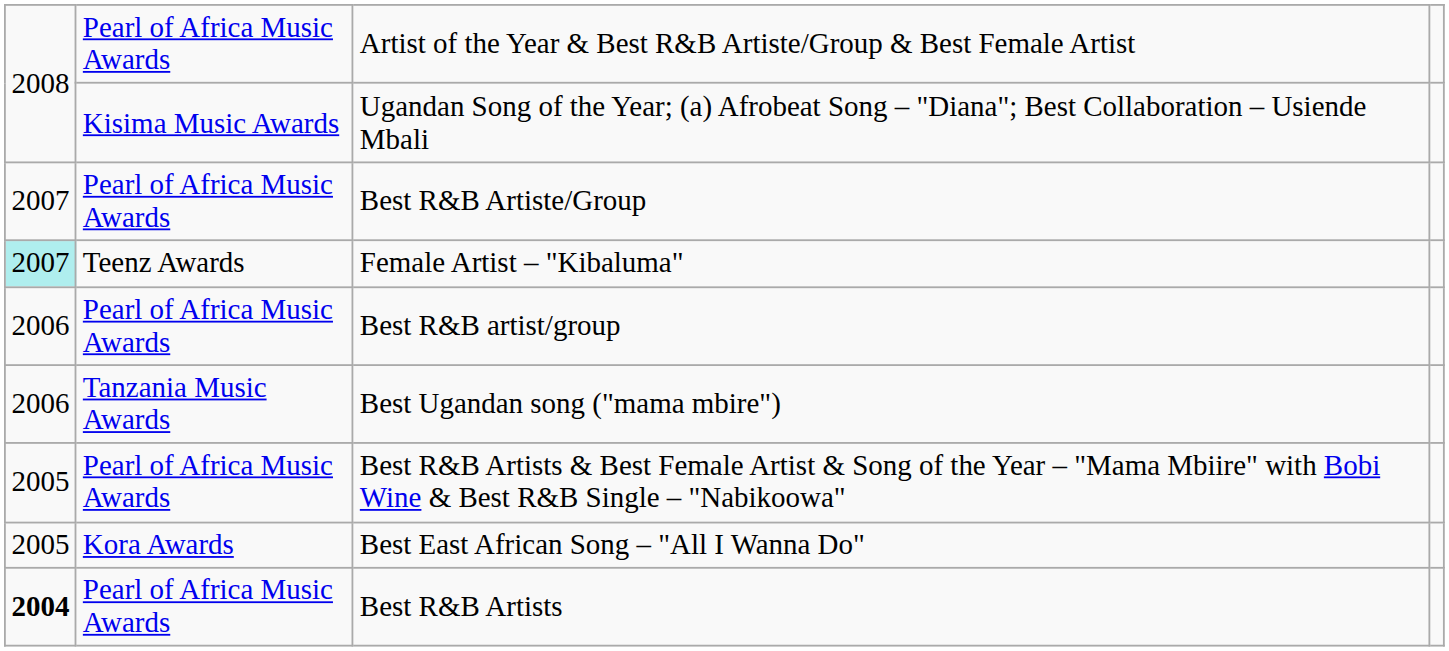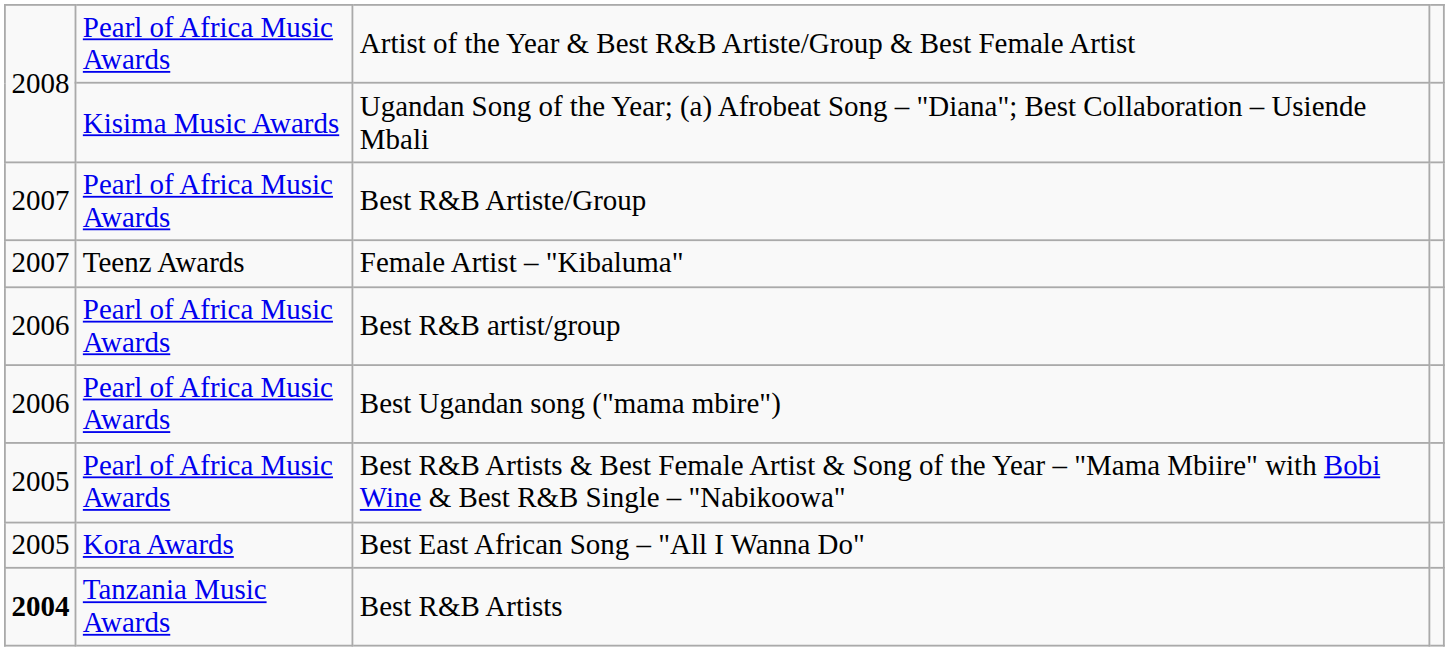Female Artist – "Kibaluma" | column 1: paleturquoise background -> no background
Best Ugandan song ("mama mbire") | column 2: Tanzania Music Awards -> Pearl of Africa Music Awards
Best R&B Artists | column 2: Pearl of Africa Music Awards -> Tanzania Music Awards
